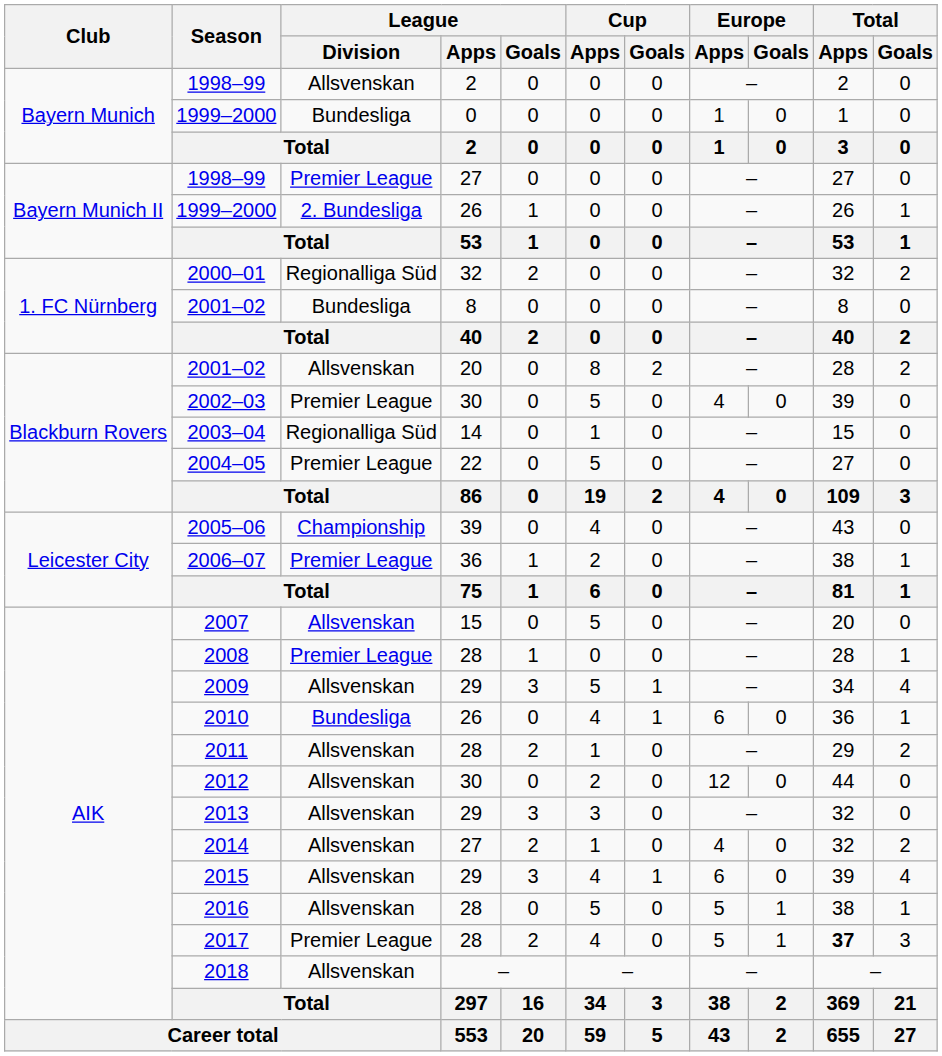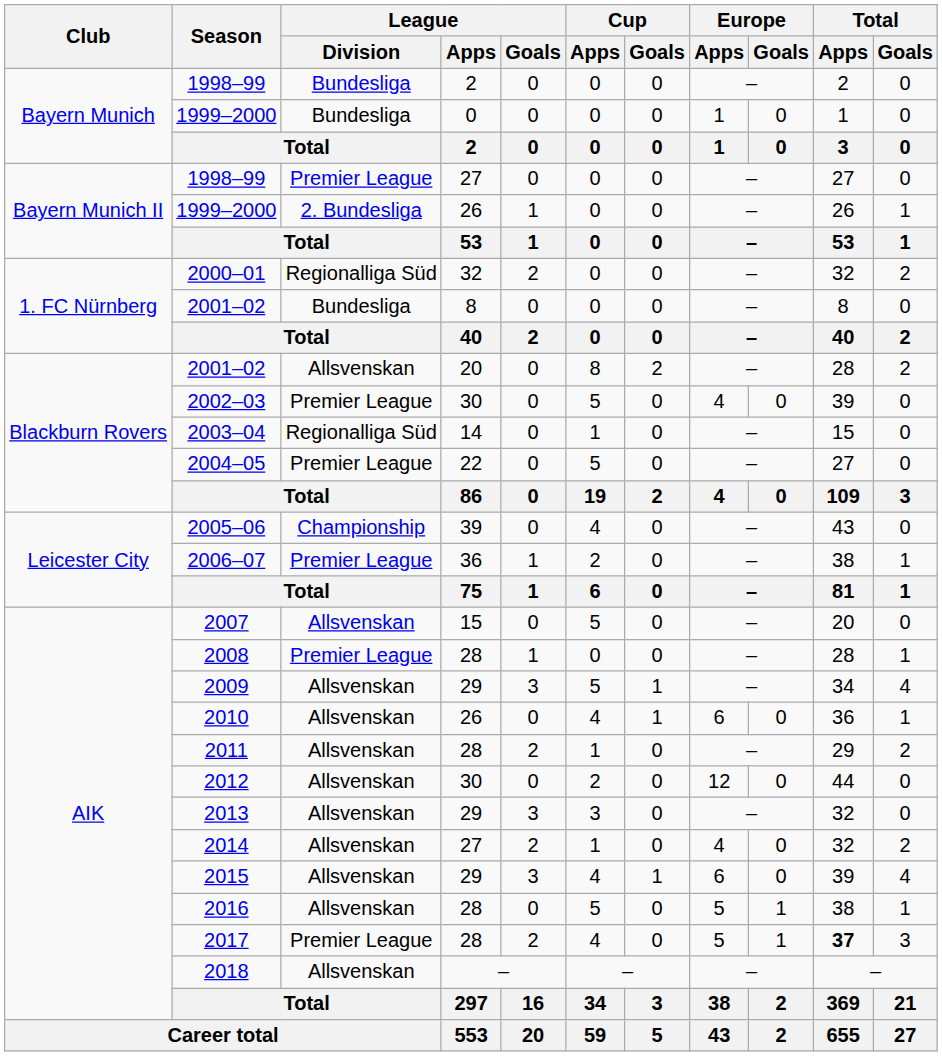1998–99 / 2 | League / Division: Allsvenskan -> Bundesliga
2010 | League / Division: Bundesliga -> Allsvenskan
